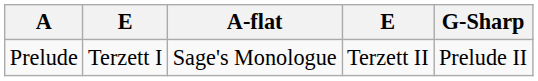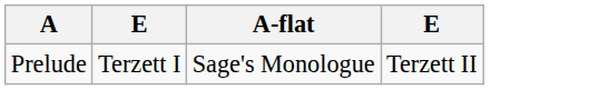- column: G-Sharp | Prelude II
